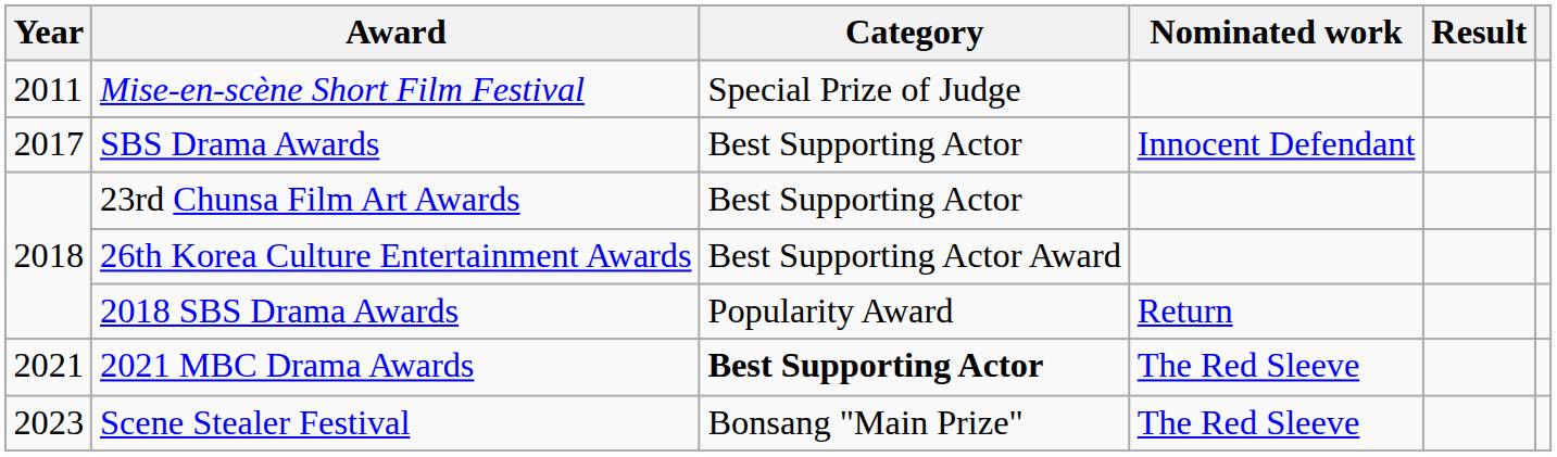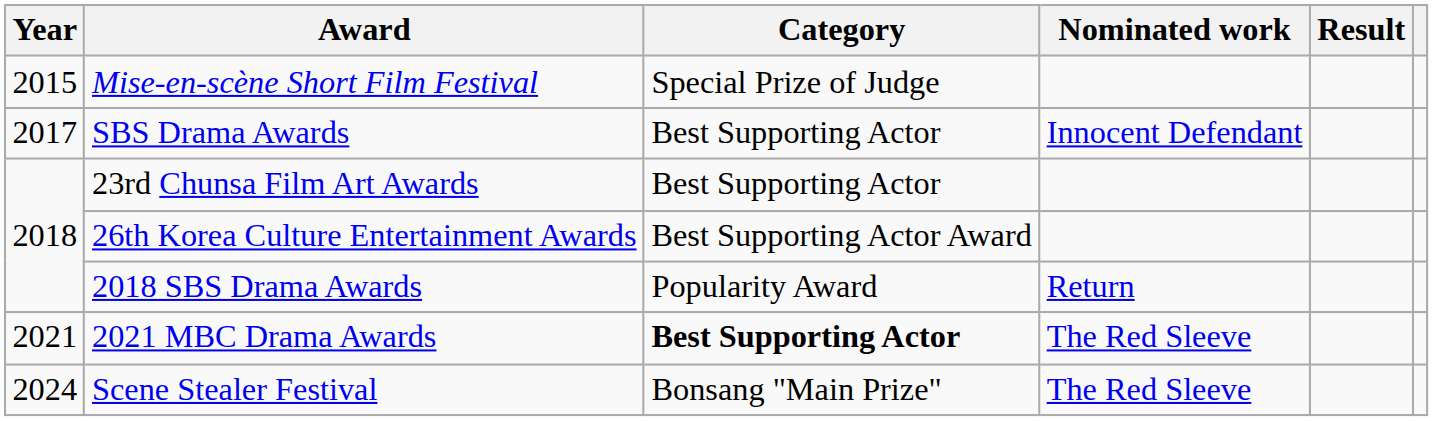Mise-en-scène Short Film Festival | Year: 2011 -> 2015
Scene Stealer Festival | Year: 2023 -> 2024
